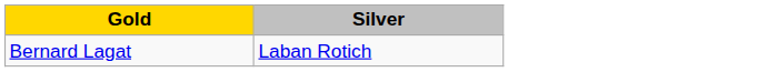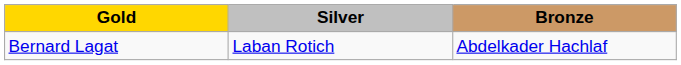+ column: Bronze | Abdelkader Hachlaf
